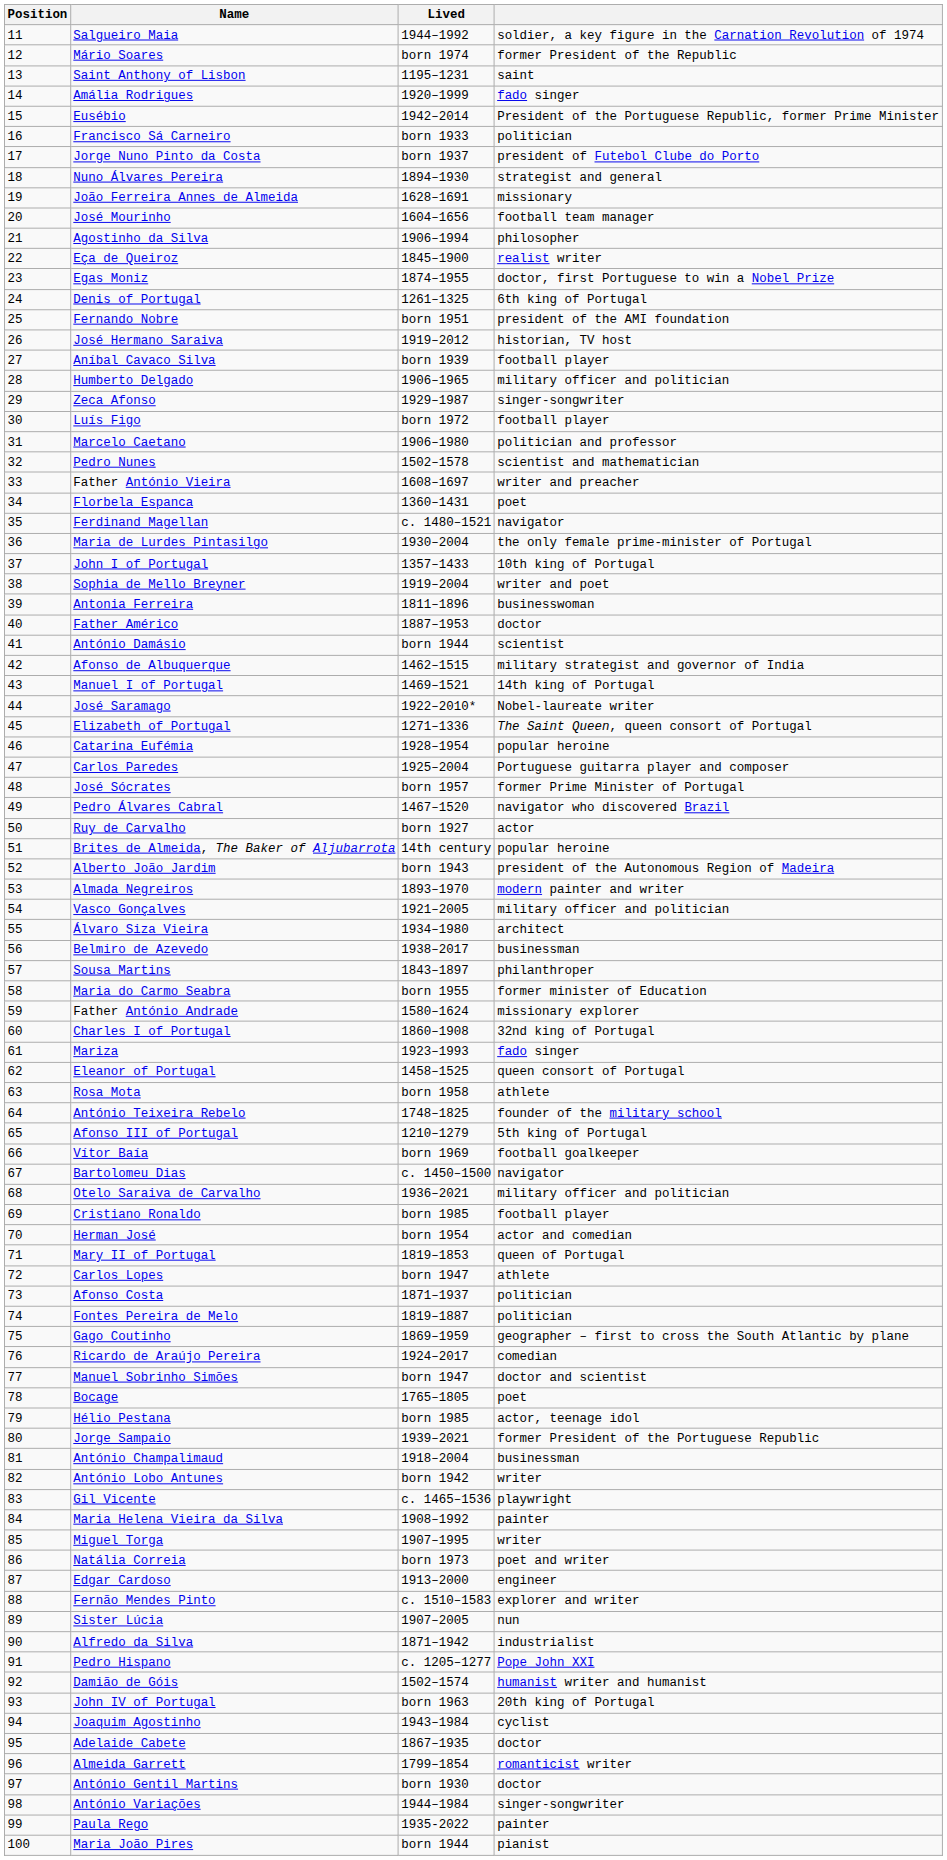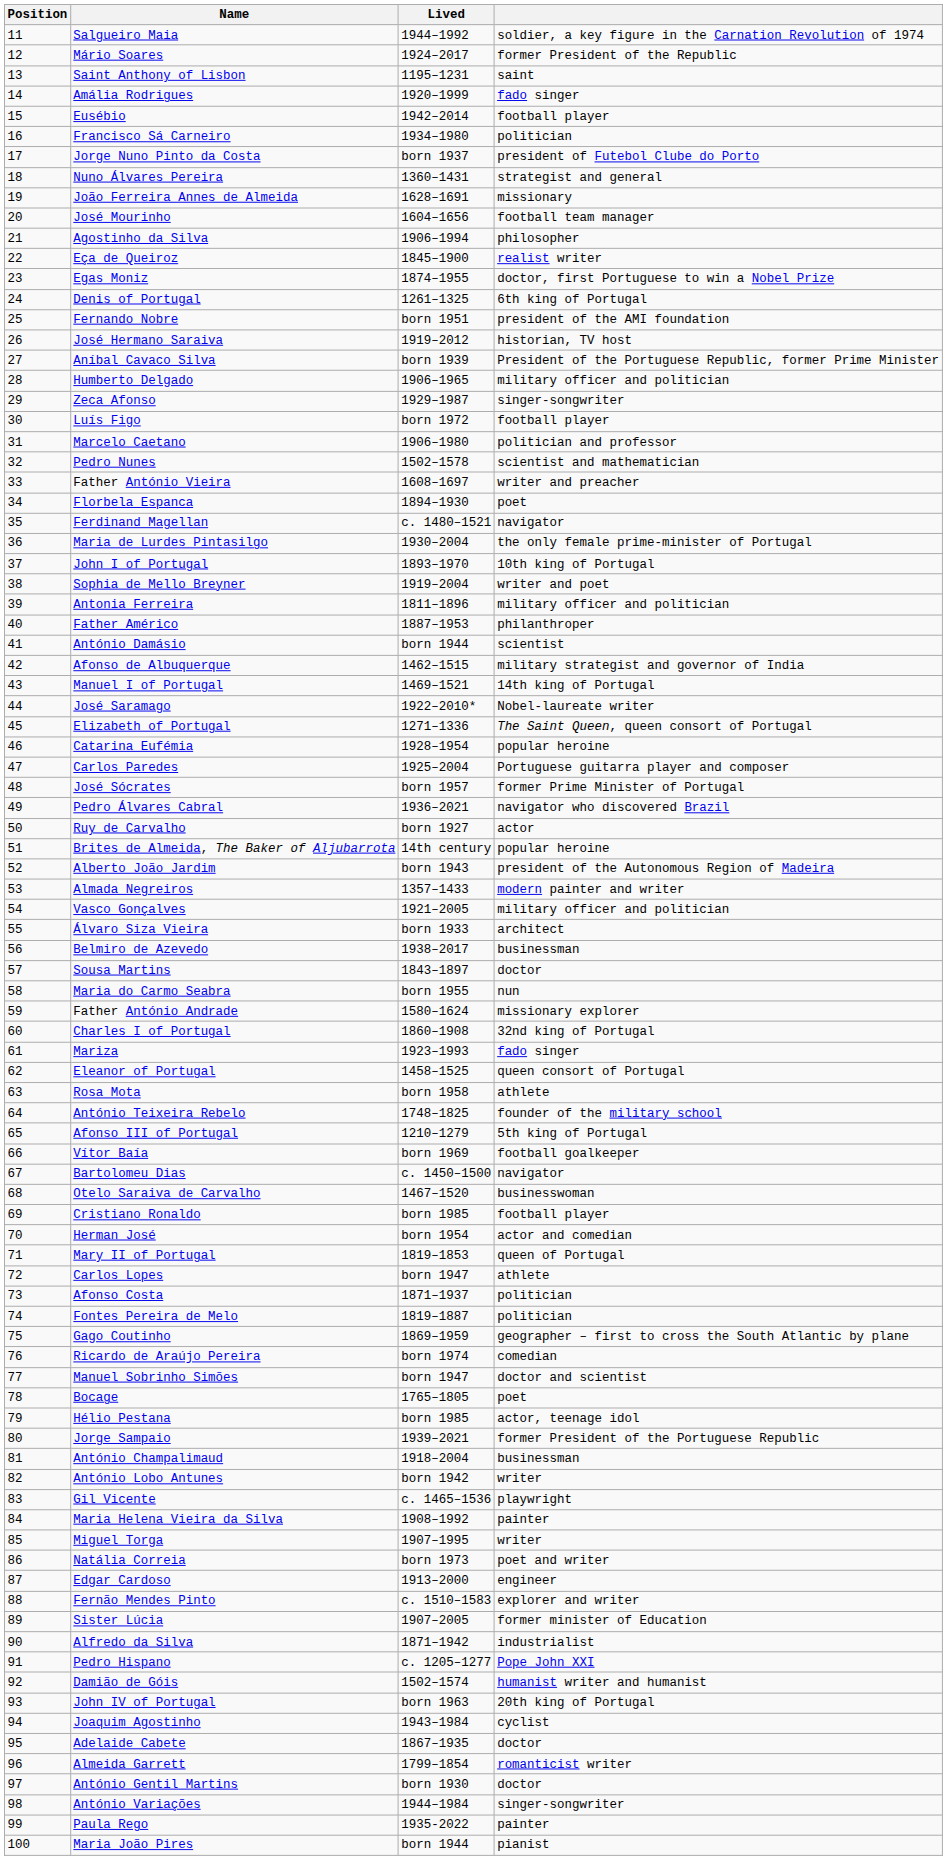Mário Soares | Lived: born 1974 -> 1924–2017
Eusébio | column 4: President of the Portuguese Republic, former Prime Minister -> football player
Francisco Sá Carneiro | Lived: born 1933 -> 1934–1980
Nuno Álvares Pereira | Lived: 1894–1930 -> 1360–1431
Aníbal Cavaco Silva | column 4: football player -> President of the Portuguese Republic, former Prime Minister
Florbela Espanca | Lived: 1360–1431 -> 1894–1930
John I of Portugal | Lived: 1357–1433 -> 1893–1970
Antonia Ferreira | column 4: businesswoman -> military officer and politician
Father Américo | column 4: doctor -> philanthroper
Pedro Álvares Cabral | Lived: 1467–1520 -> 1936–2021
Almada Negreiros | Lived: 1893–1970 -> 1357–1433
Álvaro Siza Vieira | Lived: 1934–1980 -> born 1933
Sousa Martins | column 4: philanthroper -> doctor
Maria do Carmo Seabra | column 4: former minister of Education -> nun
Otelo Saraiva de Carvalho | Lived: 1936–2021 -> 1467–1520
Otelo Saraiva de Carvalho | column 4: military officer and politician -> businesswoman
Ricardo de Araújo Pereira | Lived: 1924–2017 -> born 1974
Sister Lúcia | column 4: nun -> former minister of Education
